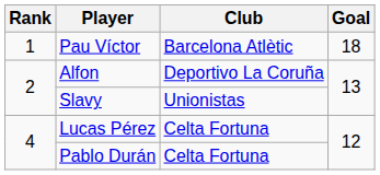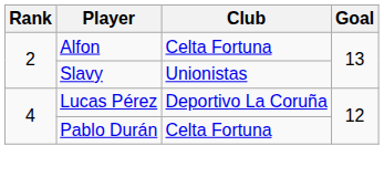- row: 1 | Pau Víctor | Barcelona Atlètic | 18
Alfon | Club: Deportivo La Coruña -> Celta Fortuna
Lucas Pérez | Club: Celta Fortuna -> Deportivo La Coruña
